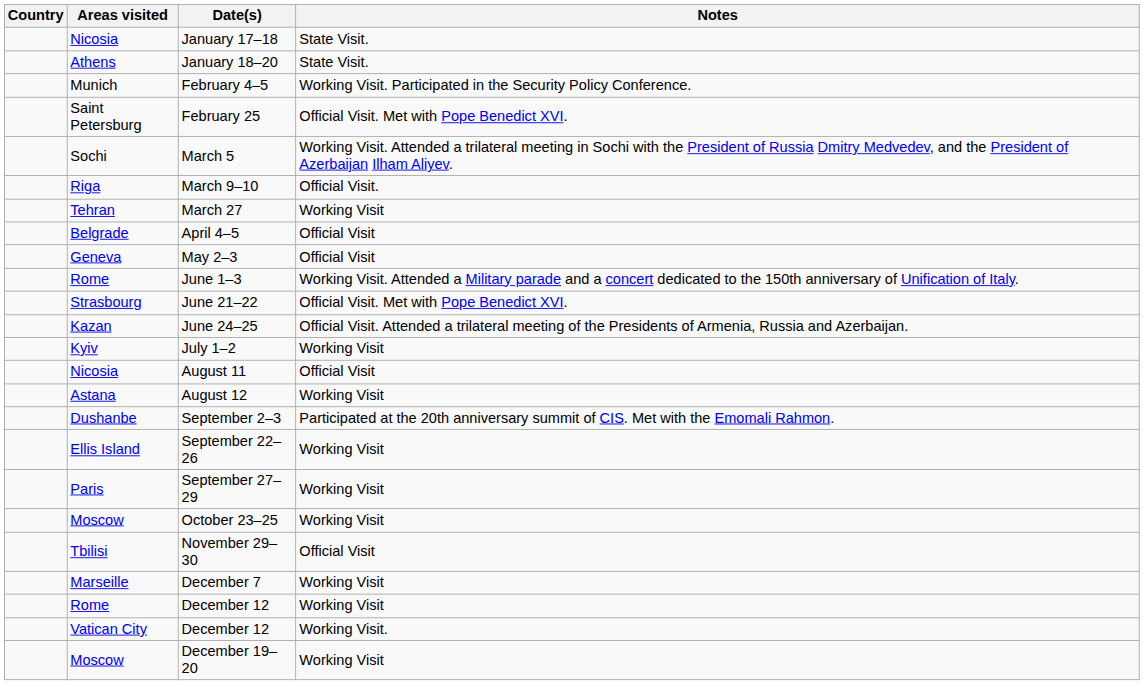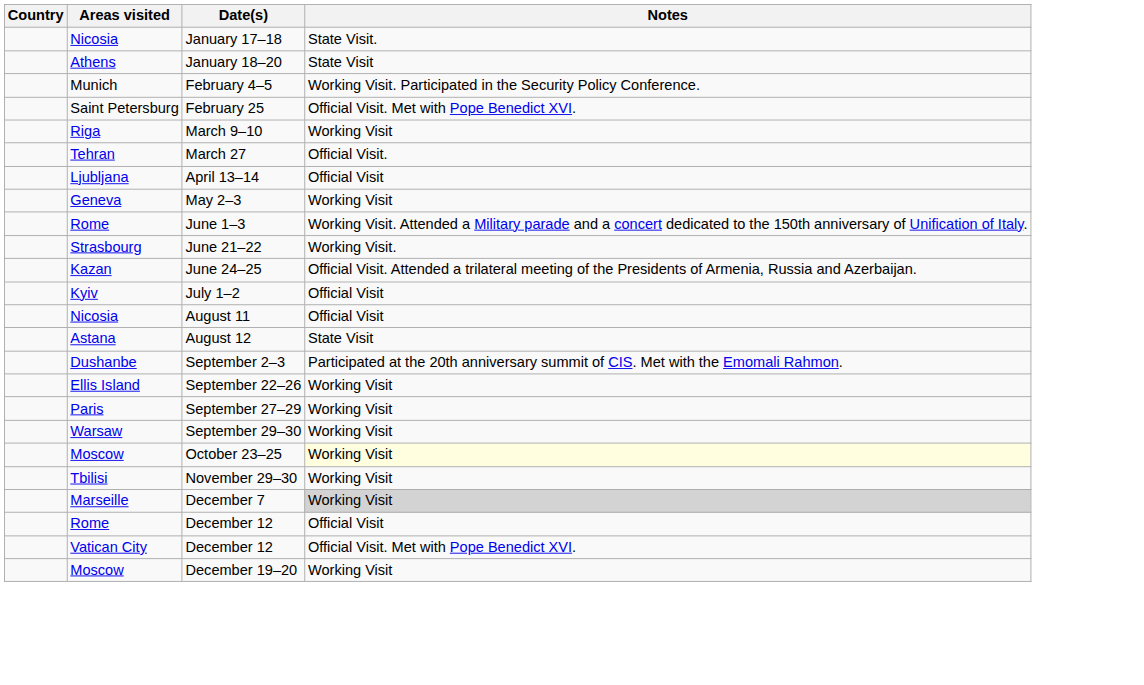January 18–20 | Notes: State Visit. -> State Visit
- row: Sochi | March 5 | Working Visit. Attended a trilateral meeting in Sochi with the President of Russia Dmitry Medvedev, and the President of Azerbaijan Ilham Aliyev.
March 9–10 | Notes: Official Visit. -> Working Visit
March 27 | Notes: Working Visit -> Official Visit.
- row: Belgrade | April 4–5 | Official Visit
+ row: Ljubljana | April 13–14 | Official Visit
May 2–3 | Notes: Official Visit -> Working Visit
June 21–22 | Notes: Official Visit. Met with Pope Benedict XVI. -> Working Visit.
July 1–2 | Notes: Working Visit -> Official Visit
August 12 | Notes: Working Visit -> State Visit
+ row: Warsaw | September 29–30 | Working Visit
October 23–25 | Notes: no background -> lightyellow background
November 29–30 | Notes: Official Visit -> Working Visit
December 7 | Notes: no background -> lightgrey background
Rome / December 12 | Notes: Working Visit -> Official Visit
Vatican City / December 12 | Notes: Working Visit. -> Official Visit. Met with Pope Benedict XVI.
